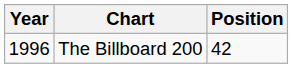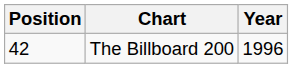columns swapped: Year <-> Position
